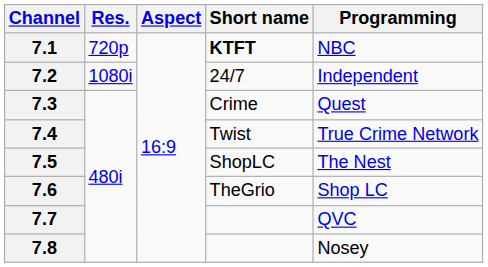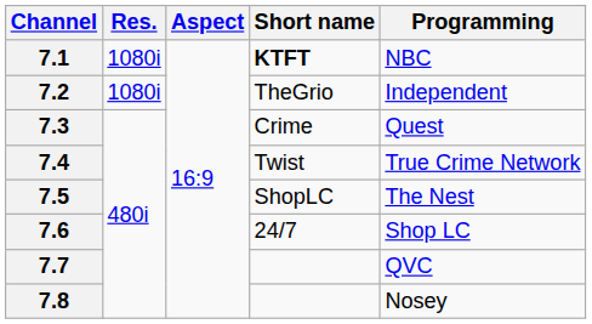7.1 | Res.: 720p -> 1080i
7.2 | Short name: 24/7 -> TheGrio
7.6 | Short name: TheGrio -> 24/7
